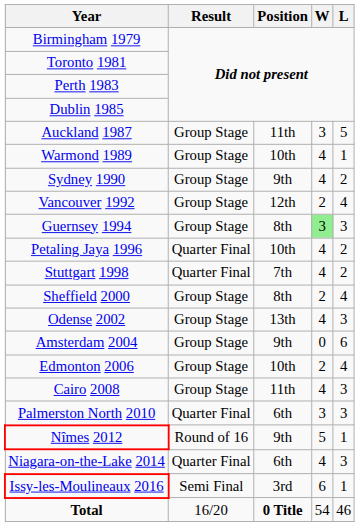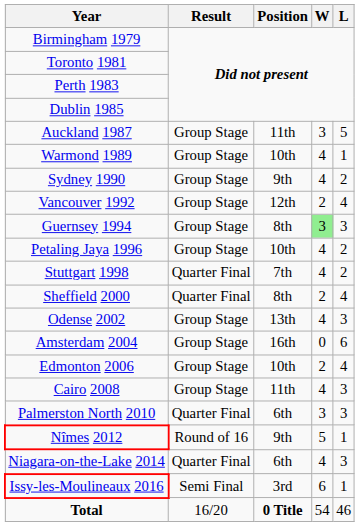Petaling Jaya 1996 | Result: Quarter Final -> Group Stage
Sheffield 2000 | Result: Group Stage -> Quarter Final
Amsterdam 2004 | Position: 9th -> 16th
